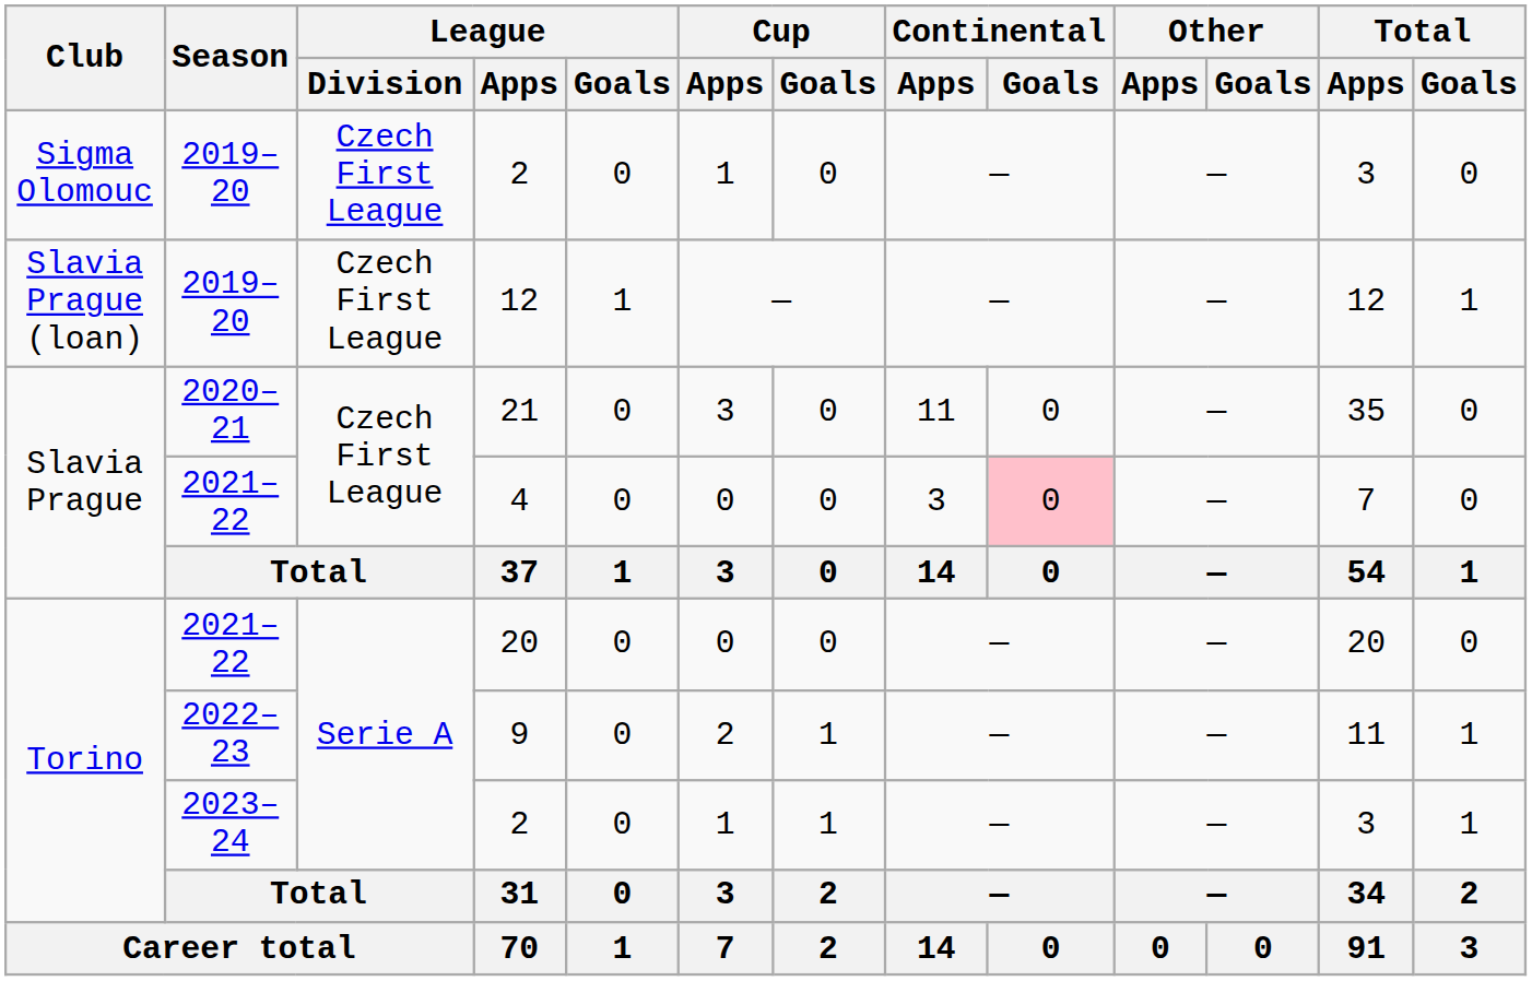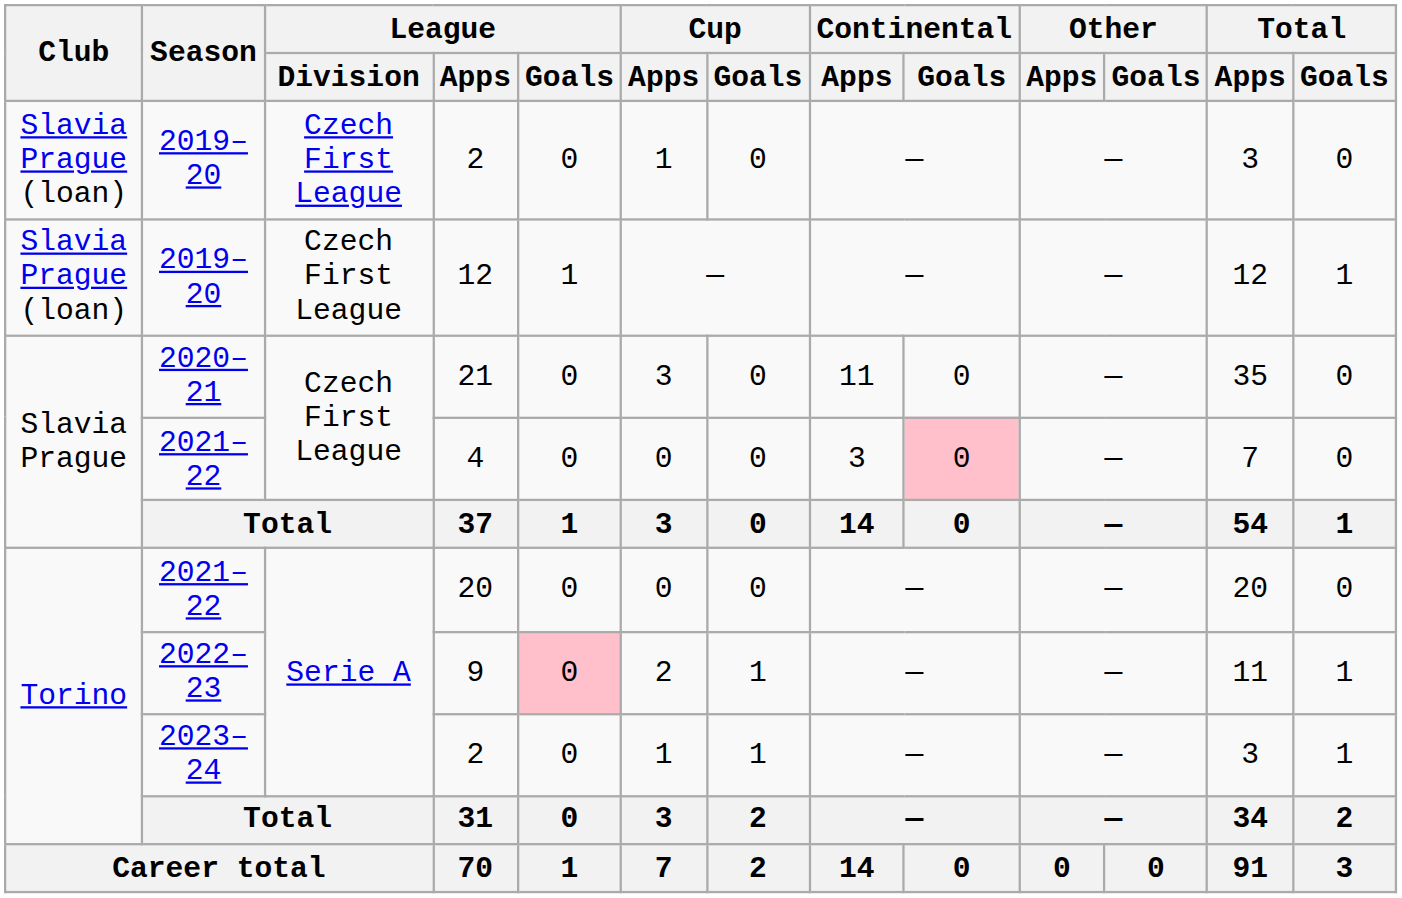2019–20 / 2 | Club: Sigma Olomouc -> Slavia Prague (loan)
9 | League / Goals: no background -> pink background
